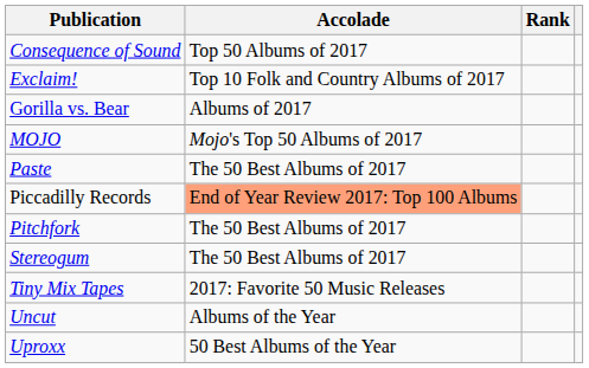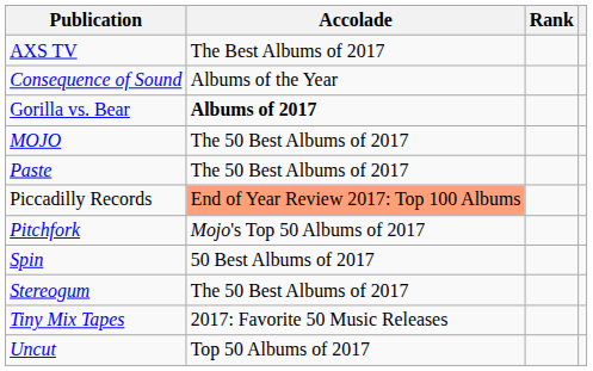+ row: AXS TV | The Best Albums of 2017
Consequence of Sound | Accolade: Top 50 Albums of 2017 -> Albums of the Year
- row: Exclaim! | Top 10 Folk and Country Albums of 2017
Gorilla vs. Bear | Accolade: normal -> bold
MOJO | Accolade: Mojo's Top 50 Albums of 2017 -> The 50 Best Albums of 2017
Pitchfork | Accolade: The 50 Best Albums of 2017 -> Mojo's Top 50 Albums of 2017
+ row: Spin | 50 Best Albums of 2017
Uncut | Accolade: Albums of the Year -> Top 50 Albums of 2017
- row: Uproxx | 50 Best Albums of the Year
